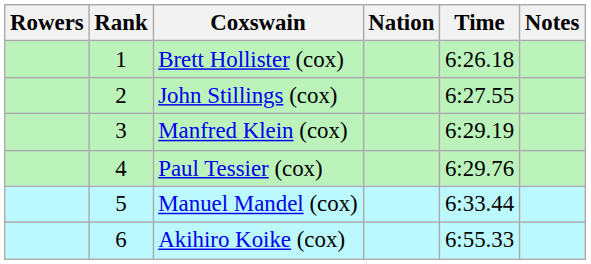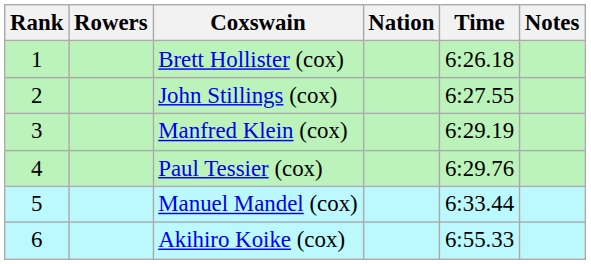columns swapped: Rank <-> Rowers
